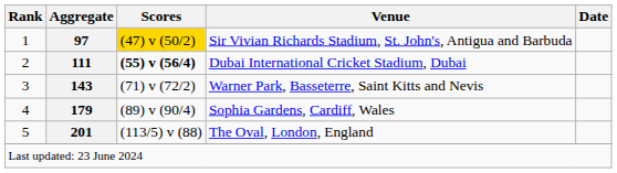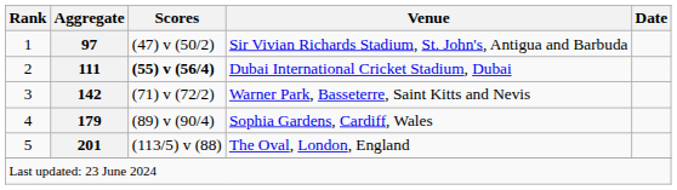Sir Vivian Richards Stadium, St. John's, Antigua and Barbuda | Scores: gold background -> no background
Warner Park, Basseterre, Saint Kitts and Nevis | Aggregate: 143 -> 142
